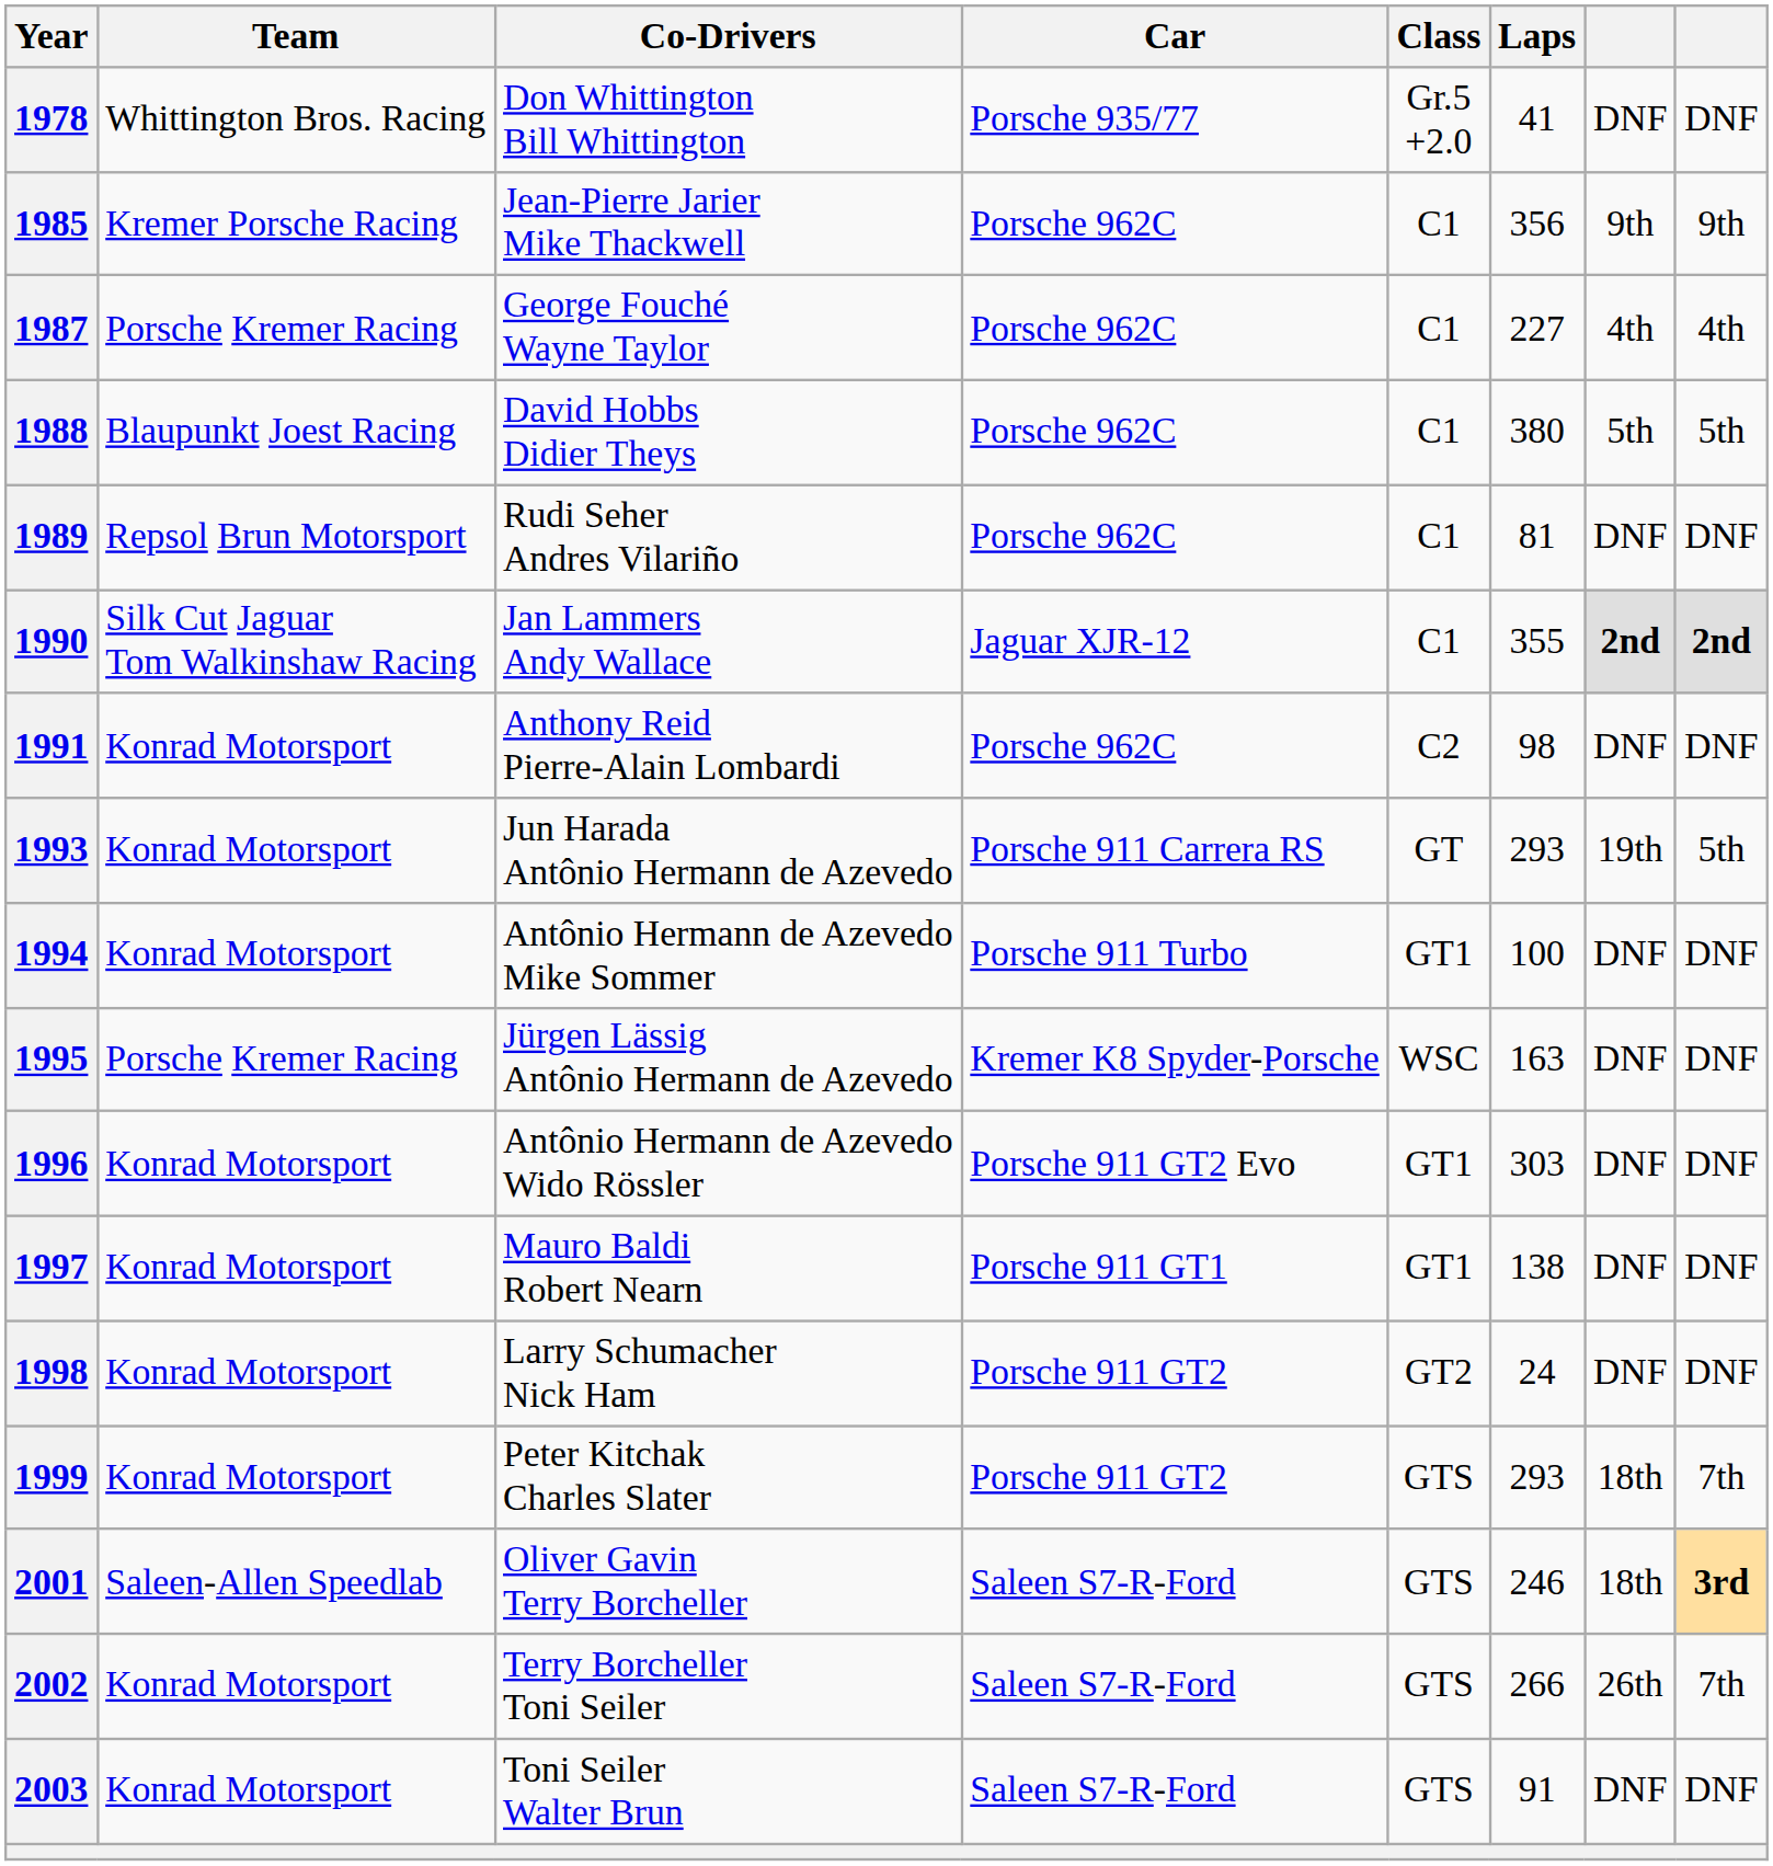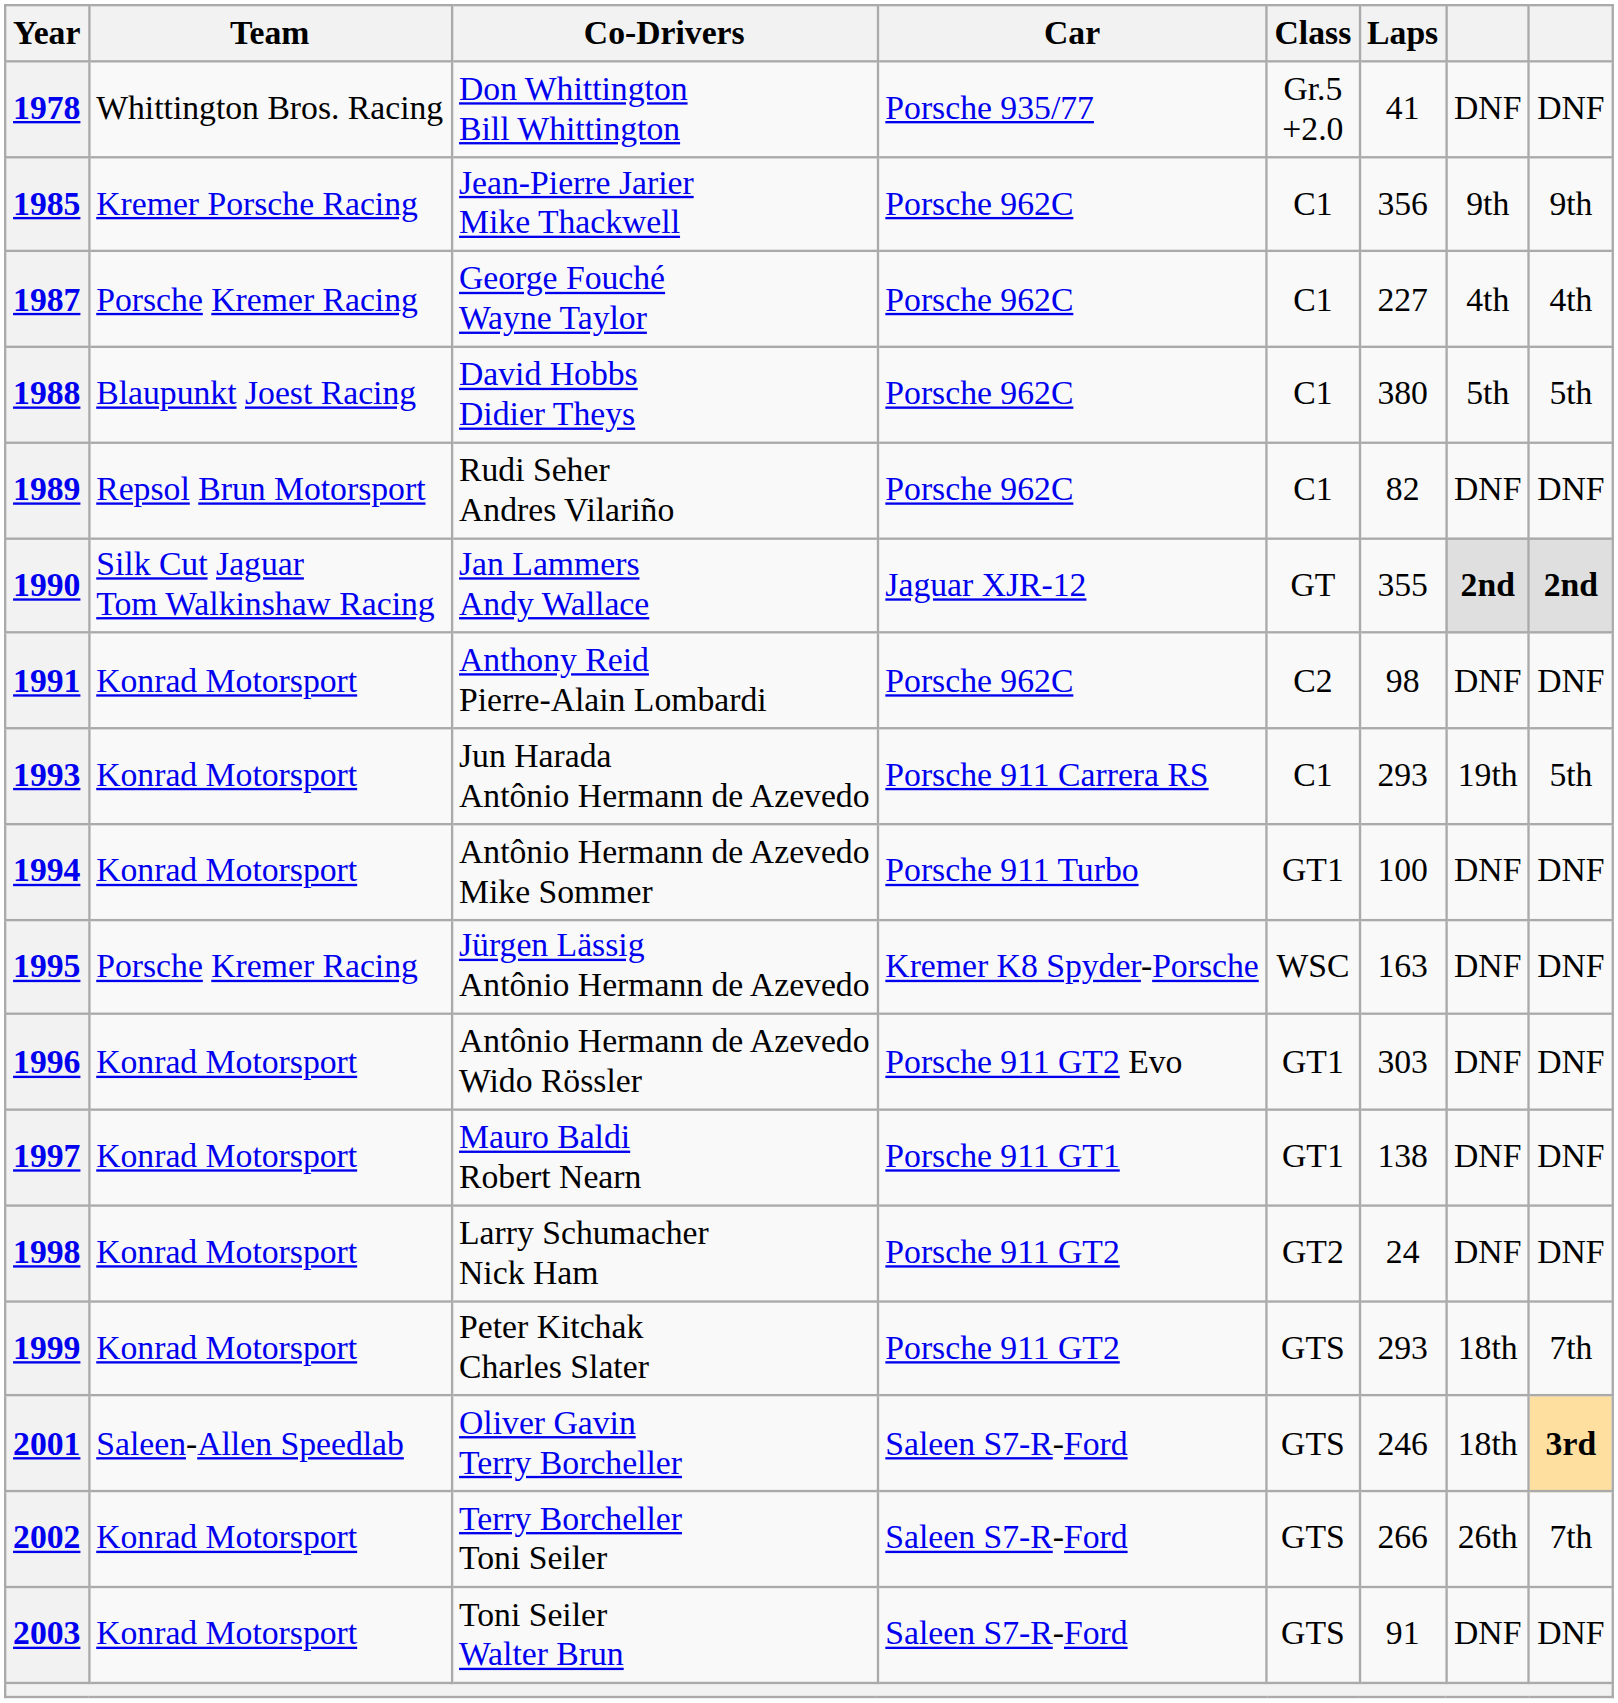1989 | Laps: 81 -> 82
1990 | Class: C1 -> GT
1993 | Class: GT -> C1
